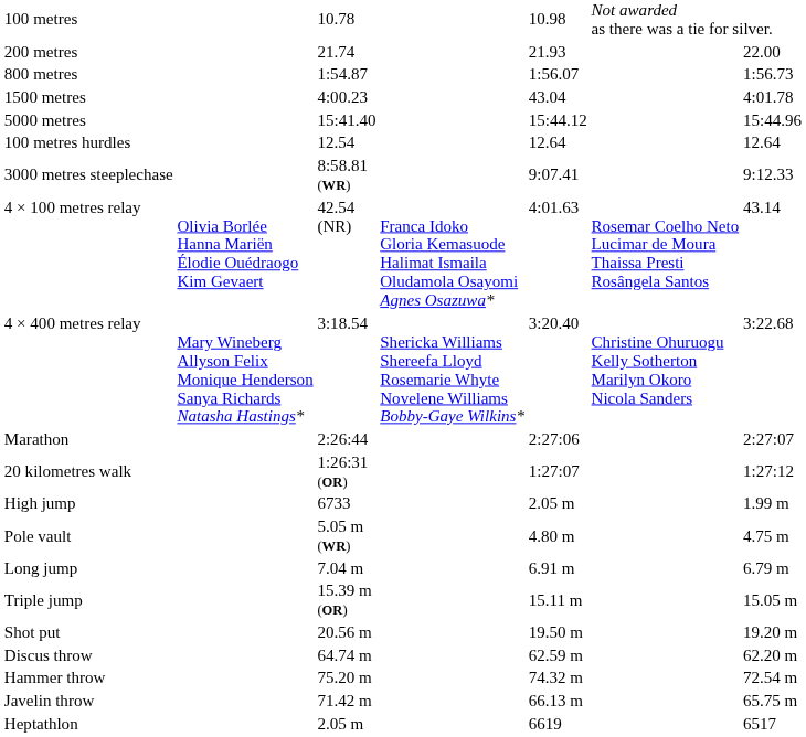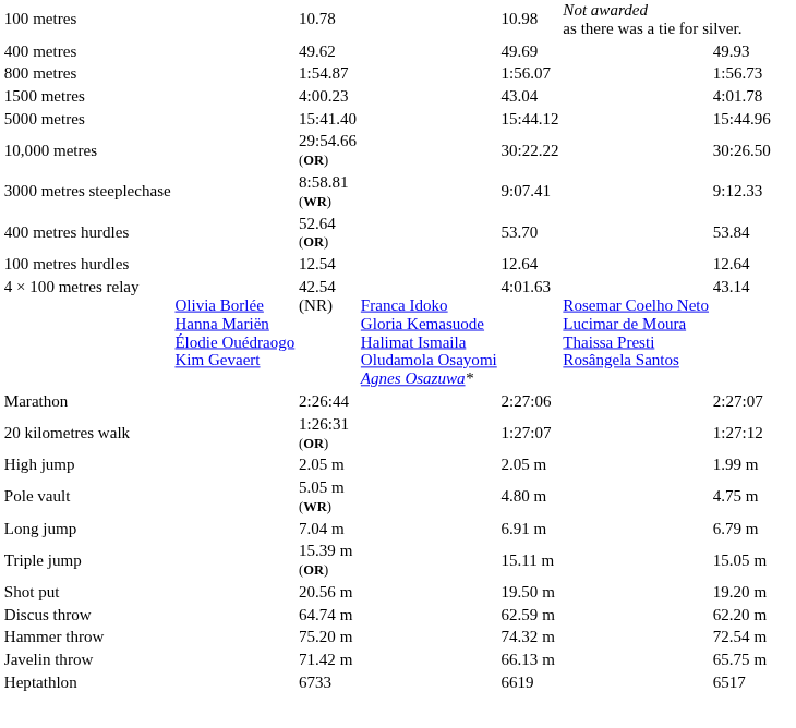- row: 200 metres | 21.74 | 21.93 | 22.00
+ row: 400 metres | 49.62 | 49.69 | 49.93
+ row: 10,000 metres | 29:54.66 (OR) | 30:22.22 | 30:26.50
rows swapped: 100 metres hurdles <-> 3000 metres steeplechase
+ row: 400 metres hurdles | 52.64 (OR) | 53.70 | 53.84
- row: 4 × 400 metres relay | Mary Wineberg Allyson Felix Monique Henderson Sanya Richards Natasha Hastings* | 3:18.54 | Shericka Williams Shereefa Lloyd Rosemarie Whyte Novelene Williams Bobby-Gaye Wilkins* | 3:20.40 | Christine Ohuruogu Kelly Sotherton Marilyn Okoro Nicola Sanders | 3:22.68
High jump | column 3: 6733 -> 2.05 m
Heptathlon | column 3: 2.05 m -> 6733
